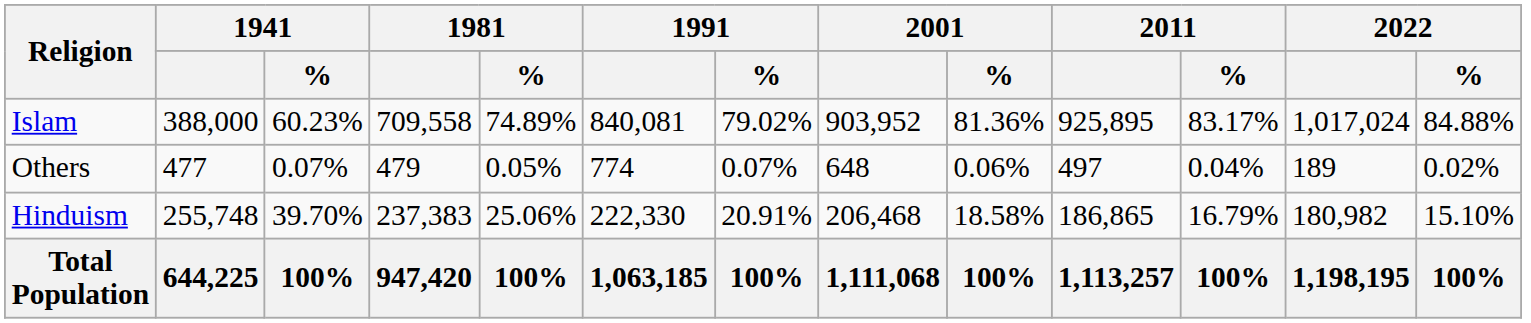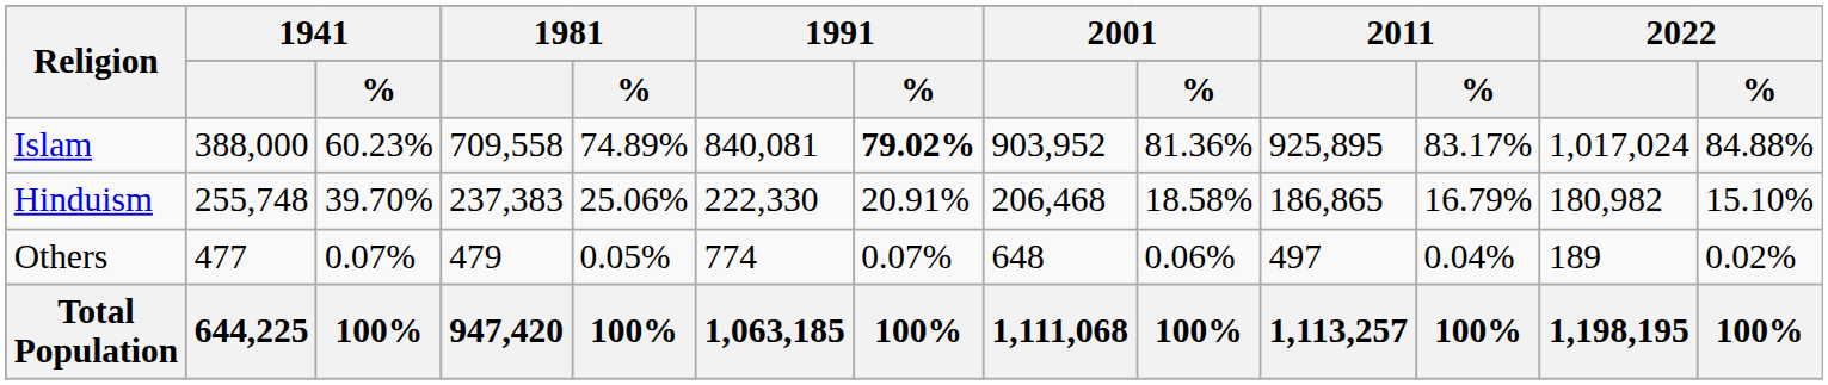Islam | 1991 / %: normal -> bold
rows swapped: Hinduism <-> Others
